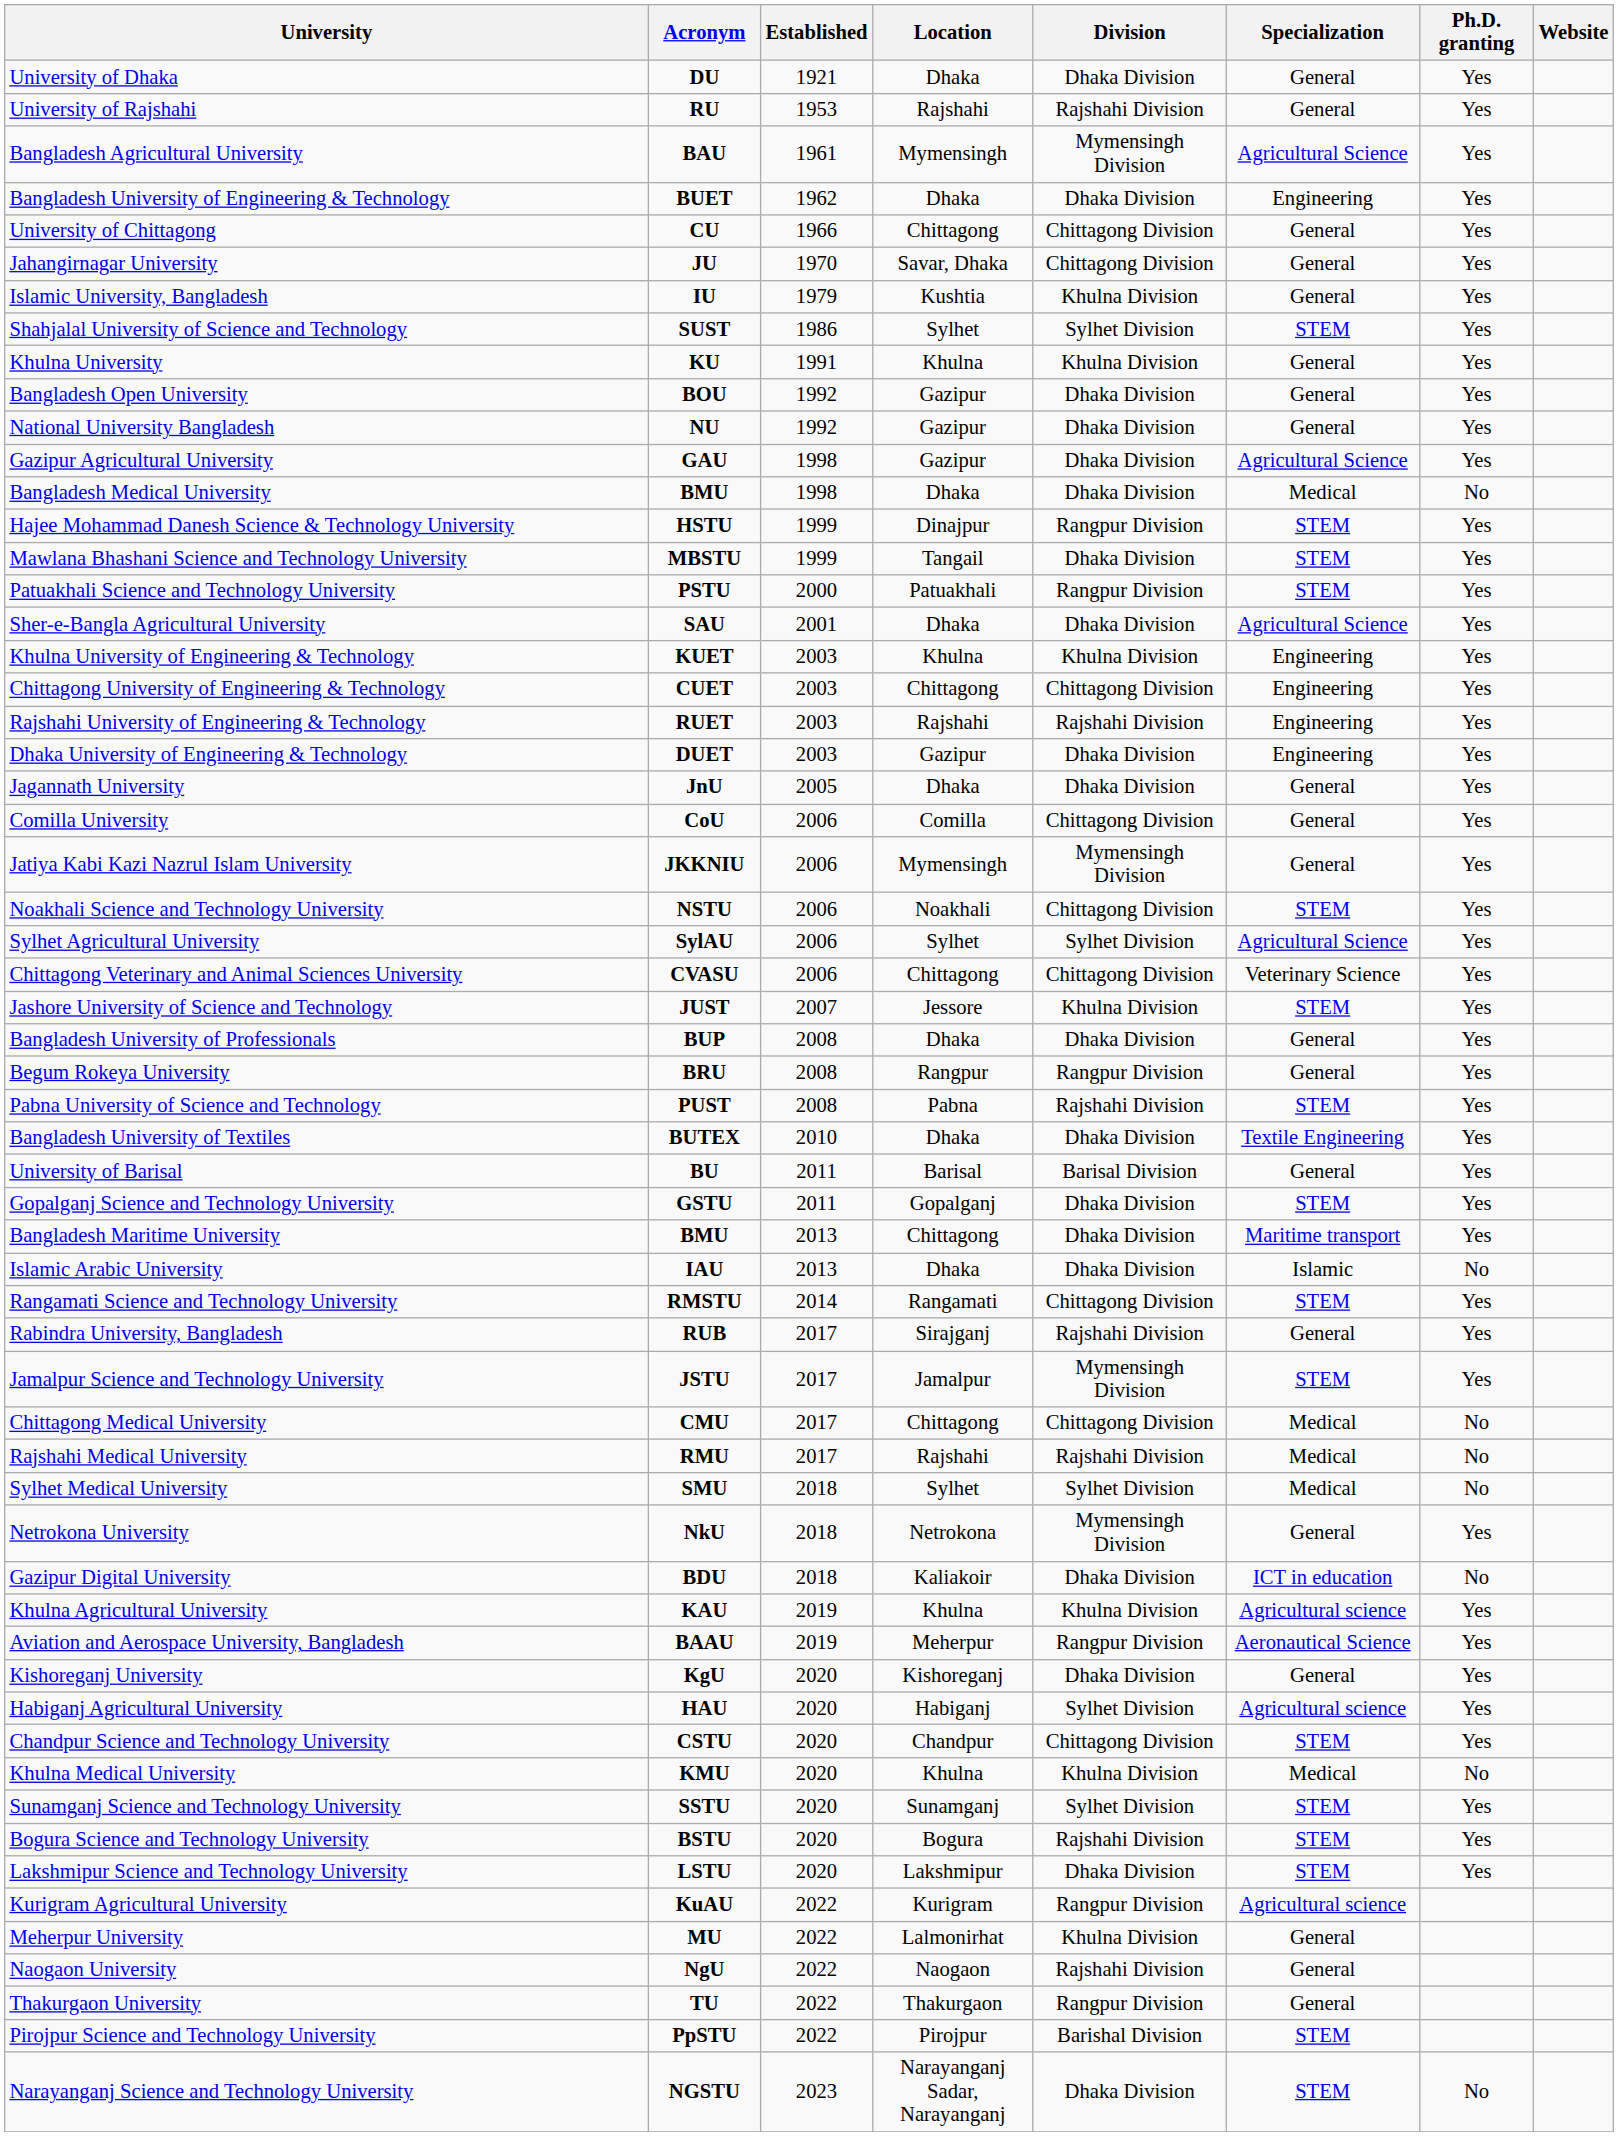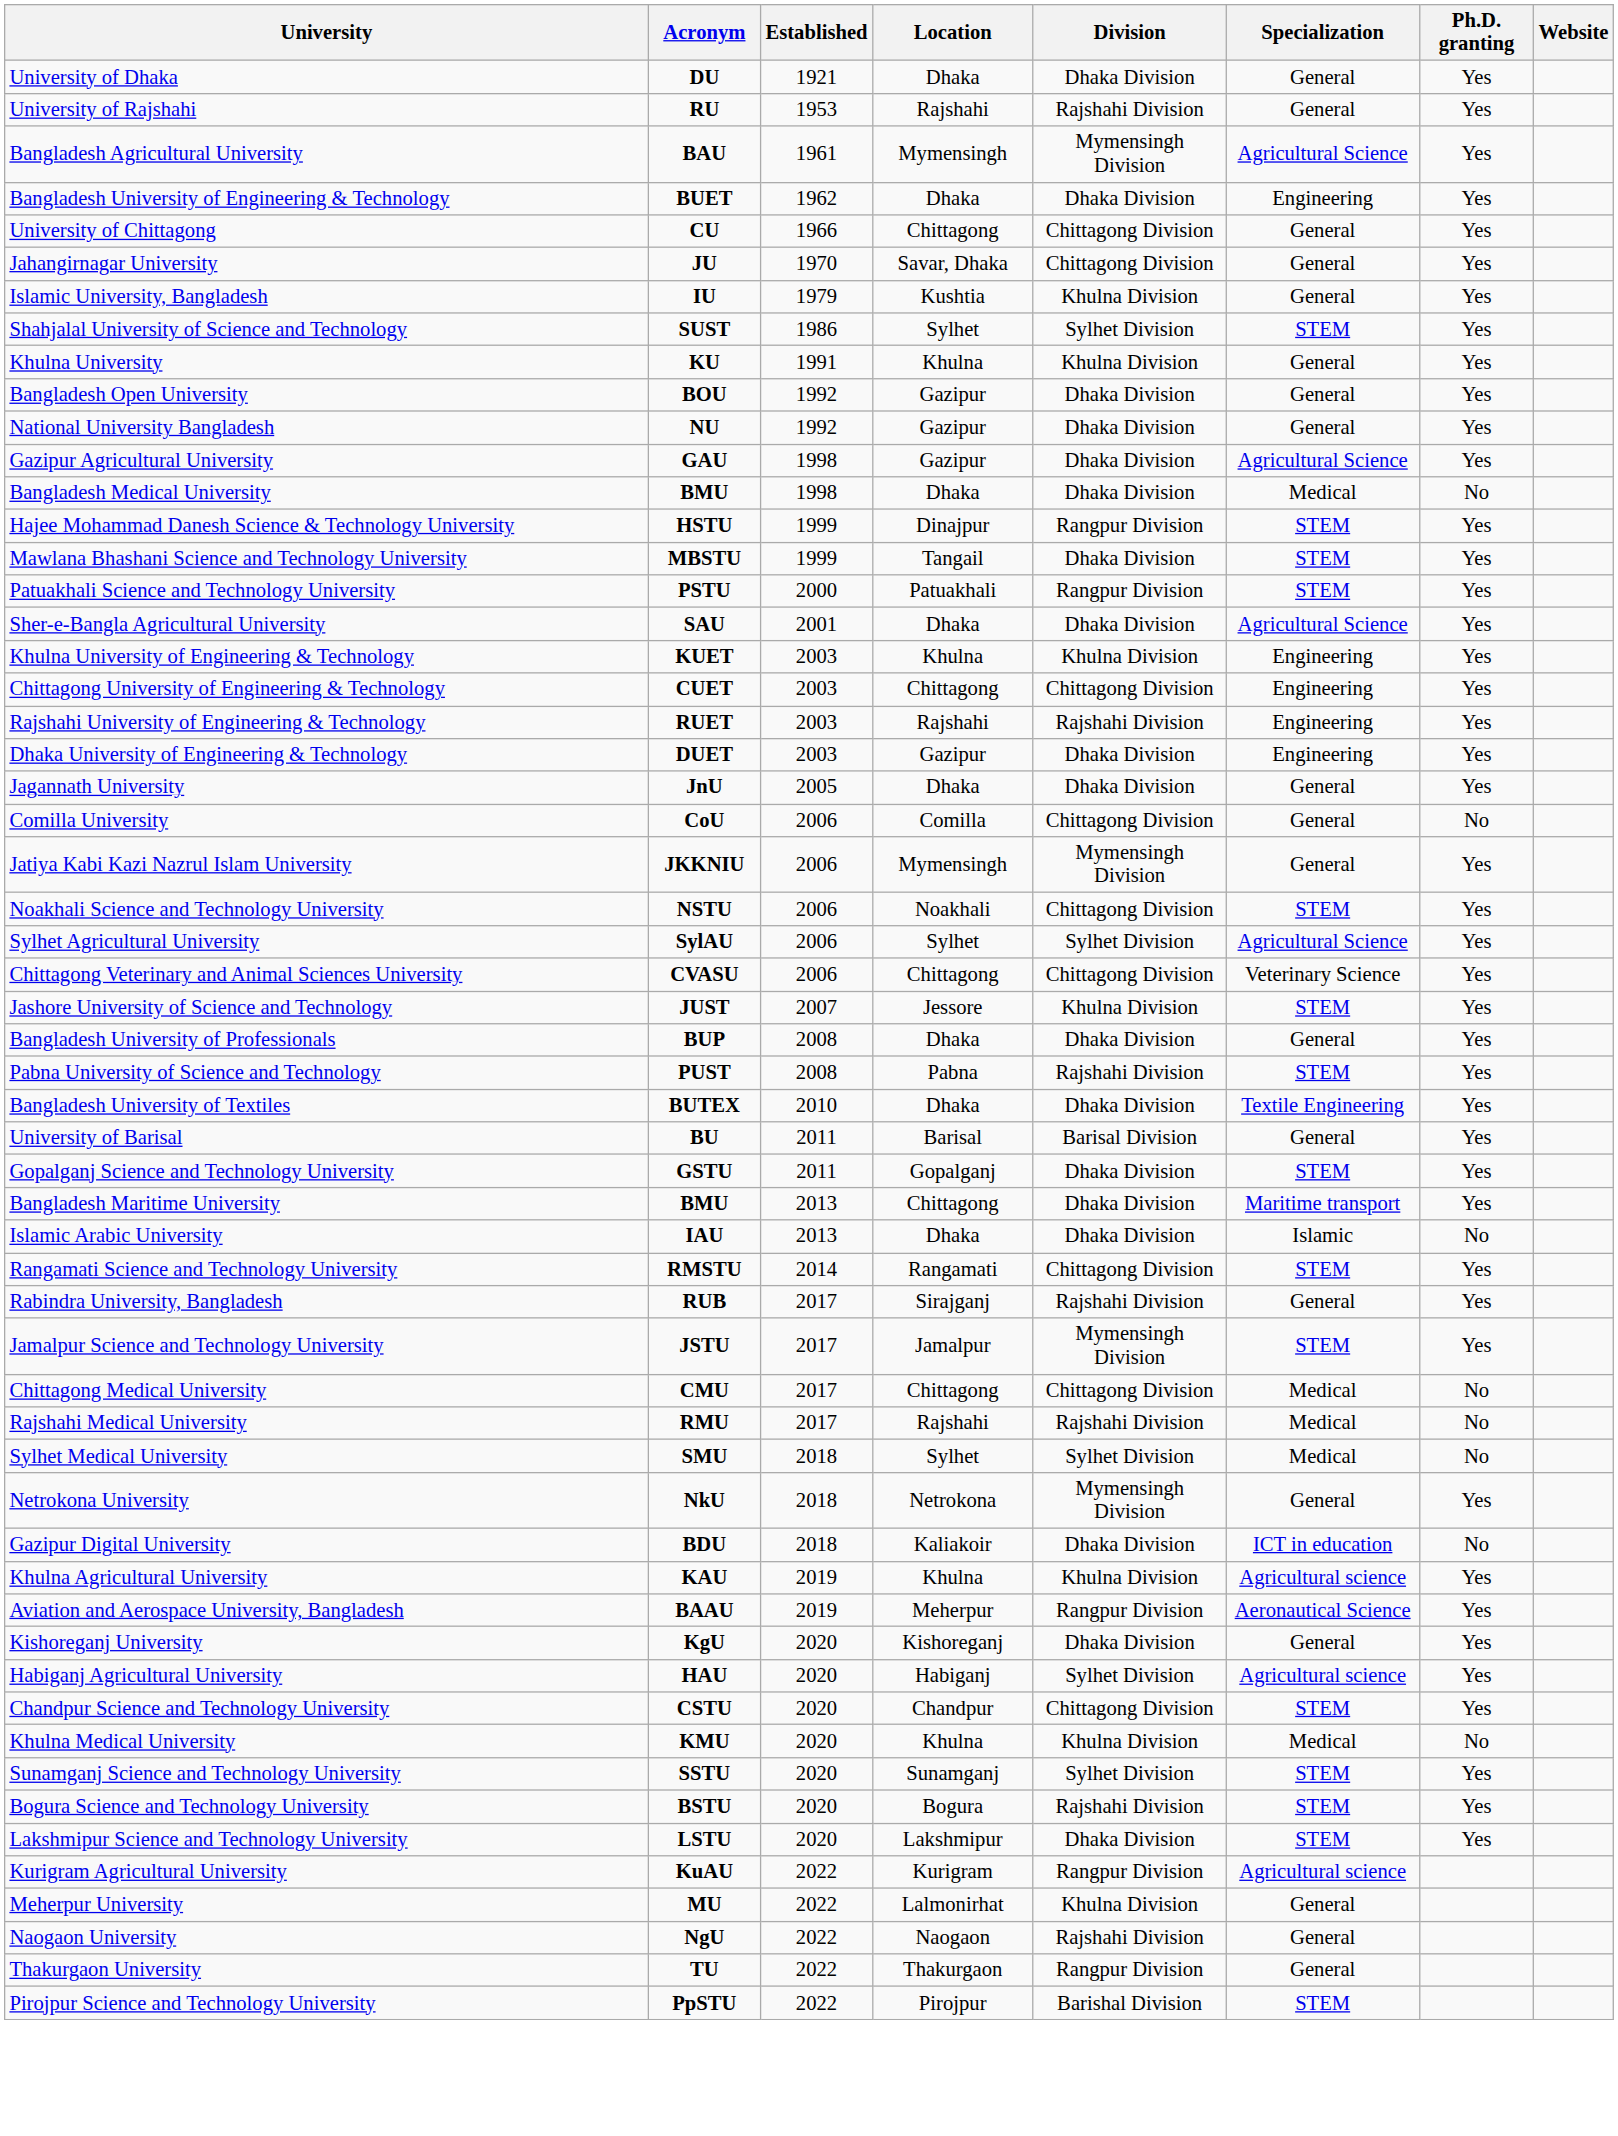Comilla University | Ph.D. granting: Yes -> No
- row: Begum Rokeya University | BRU | 2008 | Rangpur | Rangpur Division | General | Yes
- row: Narayanganj Science and Technology University | NGSTU | 2023 | Narayanganj Sadar, Narayanganj | Dhaka Division | STEM | No
